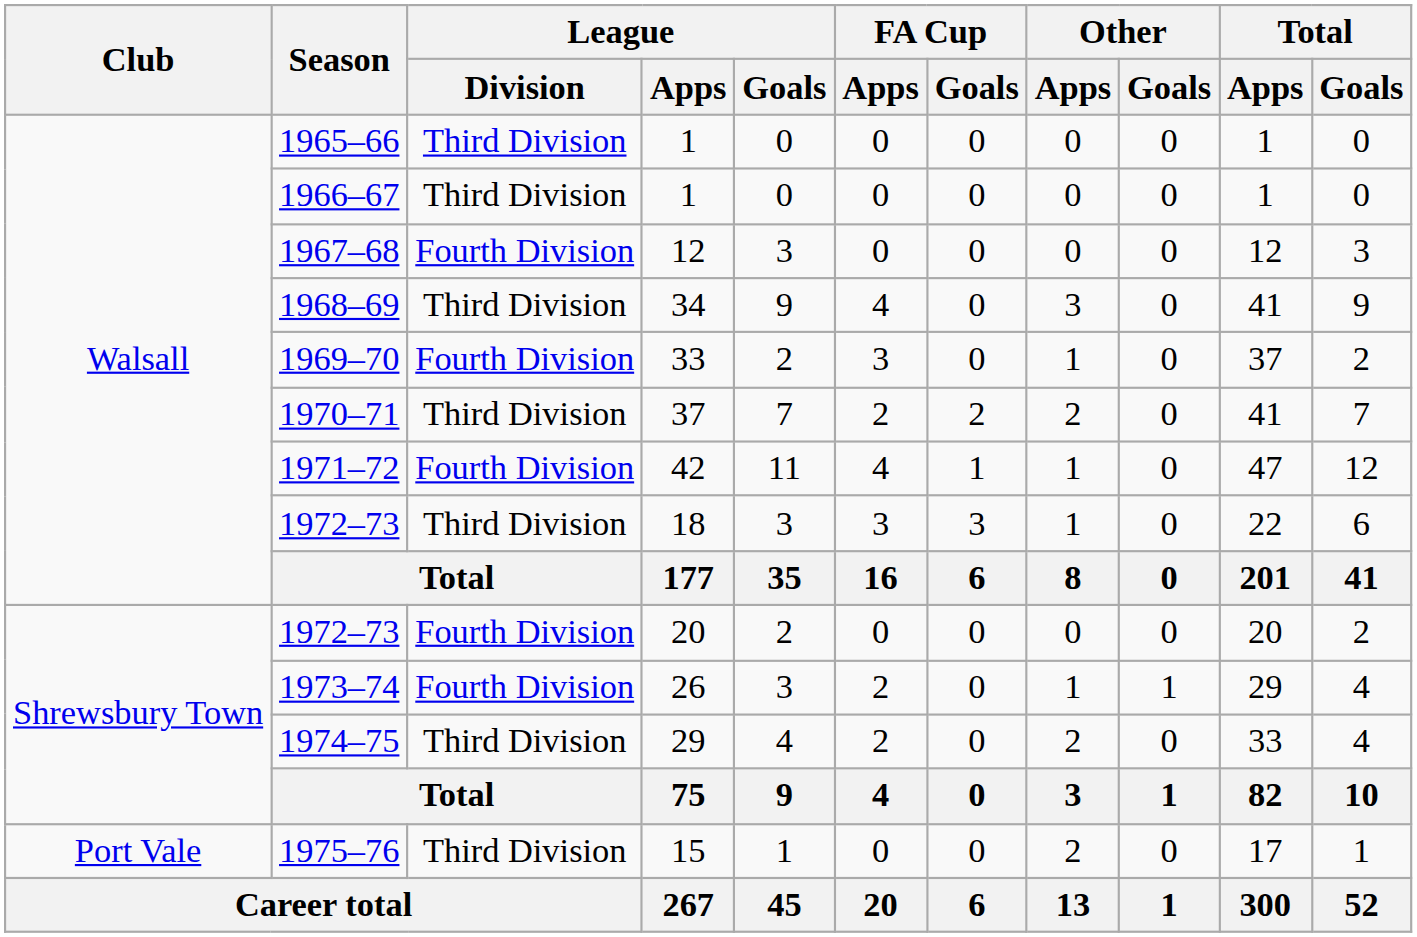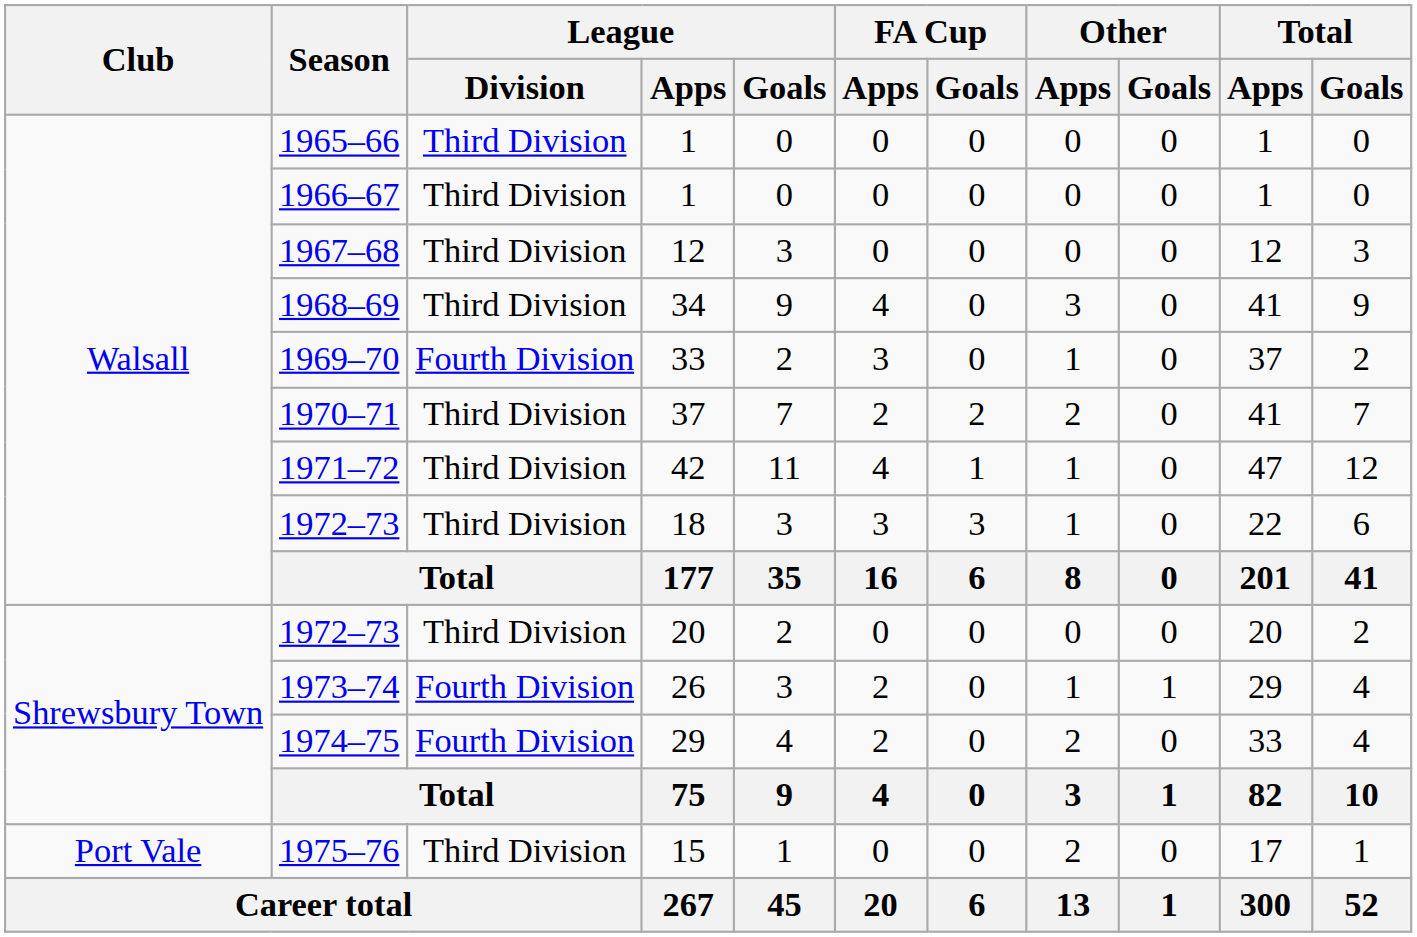1967–68 | League / Division: Fourth Division -> Third Division
1971–72 | League / Division: Fourth Division -> Third Division
1972–73 / 20 | League / Division: Fourth Division -> Third Division
1974–75 | League / Division: Third Division -> Fourth Division
